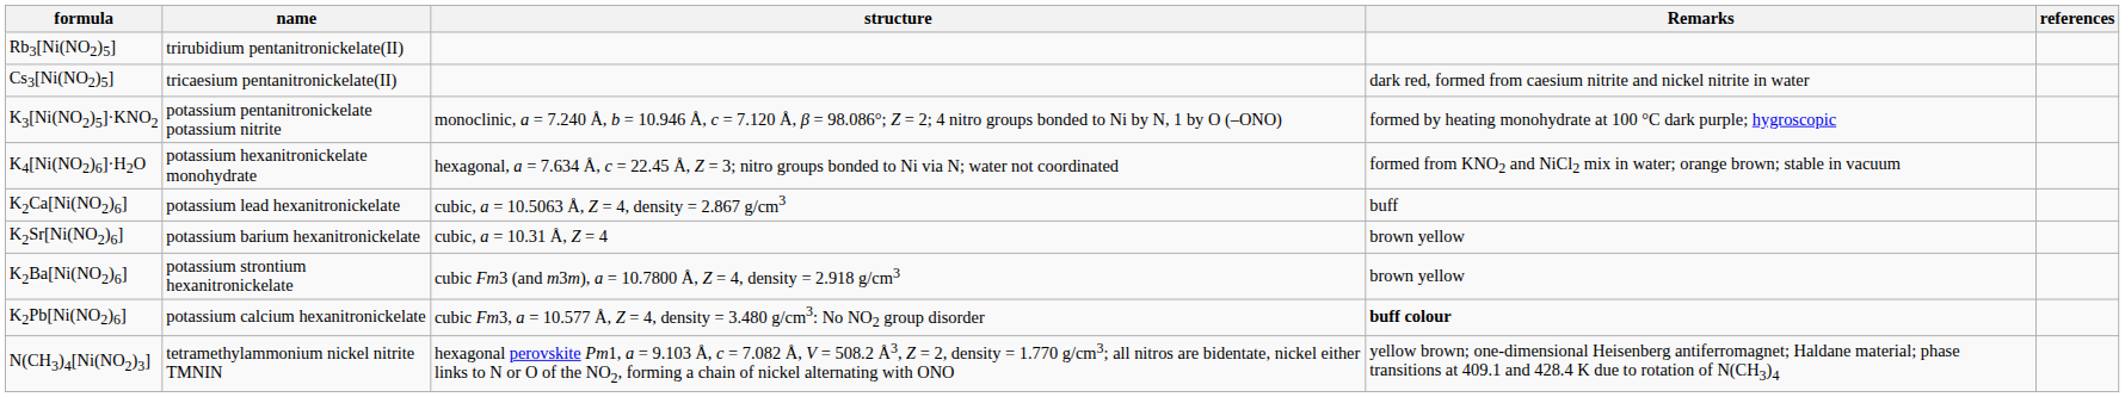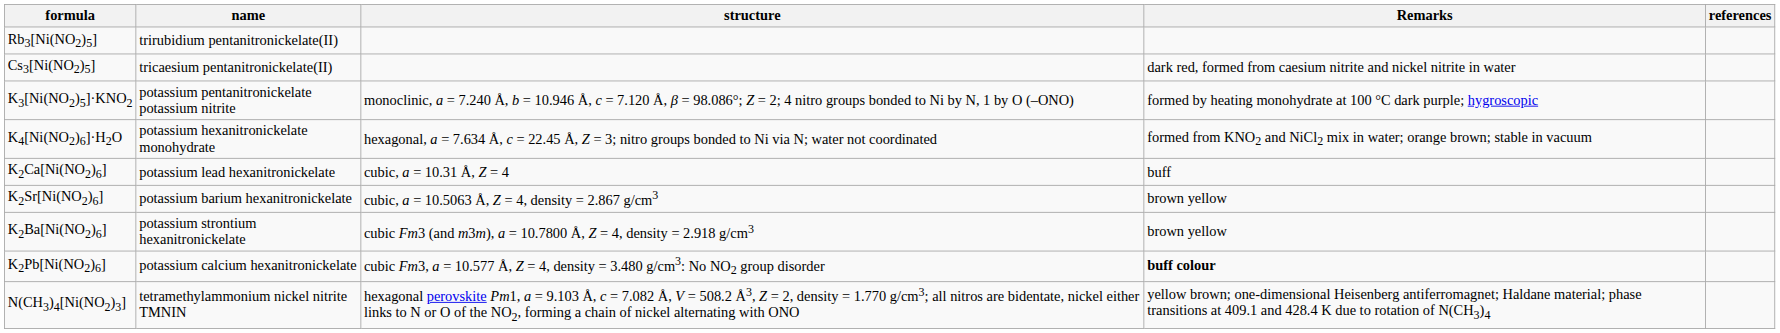K2Ca[Ni(NO2)6] | structure: cubic, a = 10.5063 Å, Z = 4, density = 2.867 g/cm3 -> cubic, a = 10.31 Å, Z = 4
K2Sr[Ni(NO2)6] | structure: cubic, a = 10.31 Å, Z = 4 -> cubic, a = 10.5063 Å, Z = 4, density = 2.867 g/cm3
